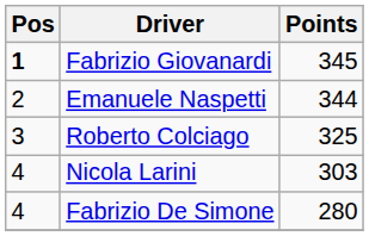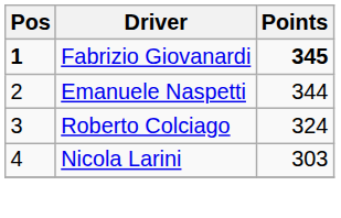Fabrizio Giovanardi | Points: normal -> bold
Roberto Colciago | Points: 325 -> 324
- row: 4 | Fabrizio De Simone | 280
